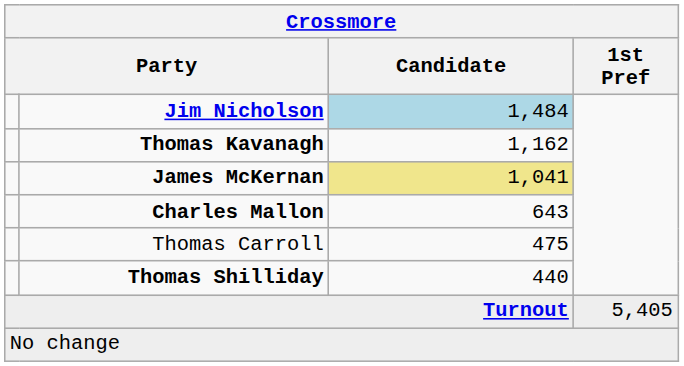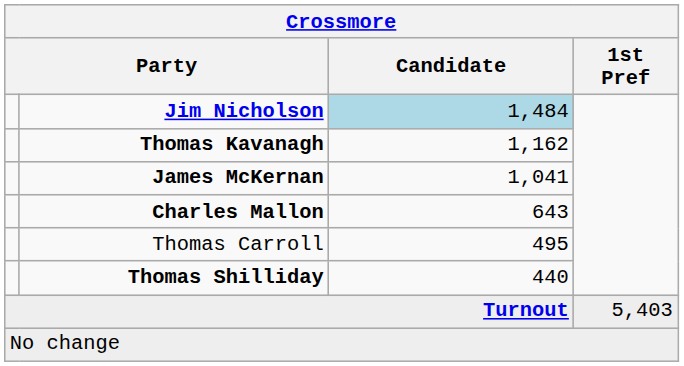James McKernan | Candidate: khaki background -> no background
Thomas Carroll | Candidate: 475 -> 495
Turnout | 1st Pref: 5,405 -> 5,403
